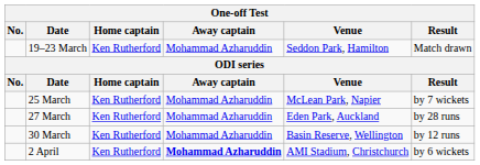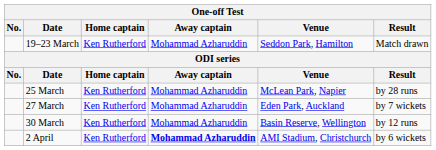25 March | Result: by 7 wickets -> by 28 runs
27 March | Result: by 28 runs -> by 7 wickets
